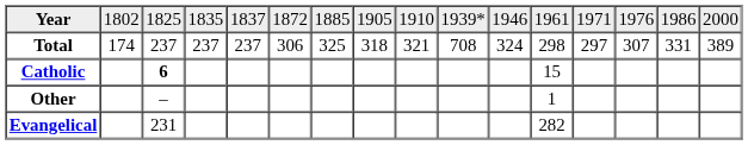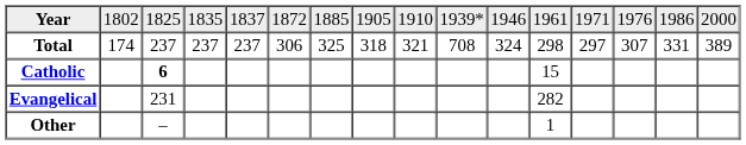rows swapped: Evangelical <-> Other
